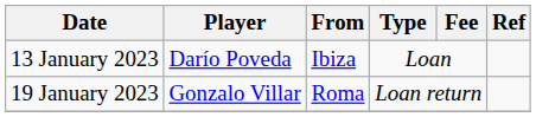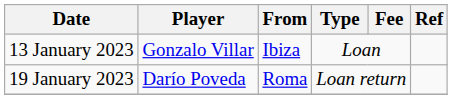13 January 2023 | Player: Darío Poveda -> Gonzalo Villar
19 January 2023 | Player: Gonzalo Villar -> Darío Poveda
